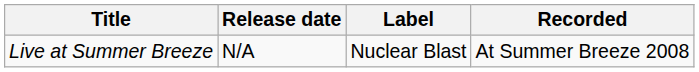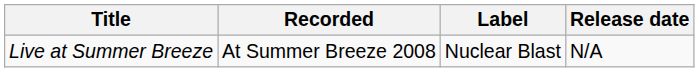columns swapped: Release date <-> Recorded
